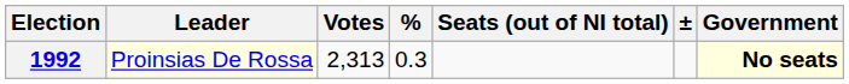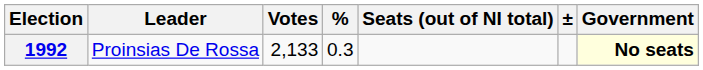1992 | Leader: lightyellow background -> no background
1992 | Votes: 2,313 -> 2,133
